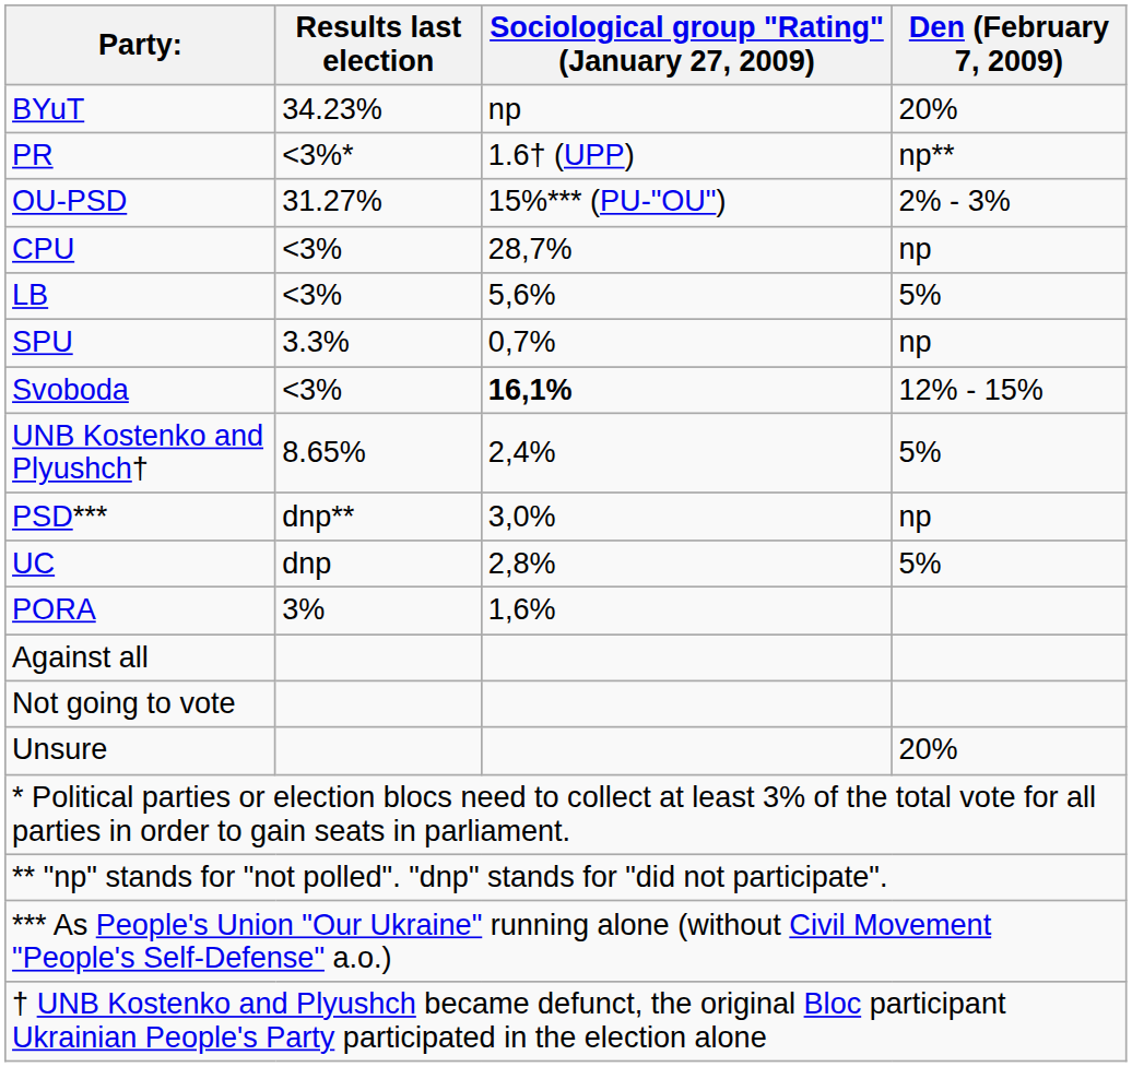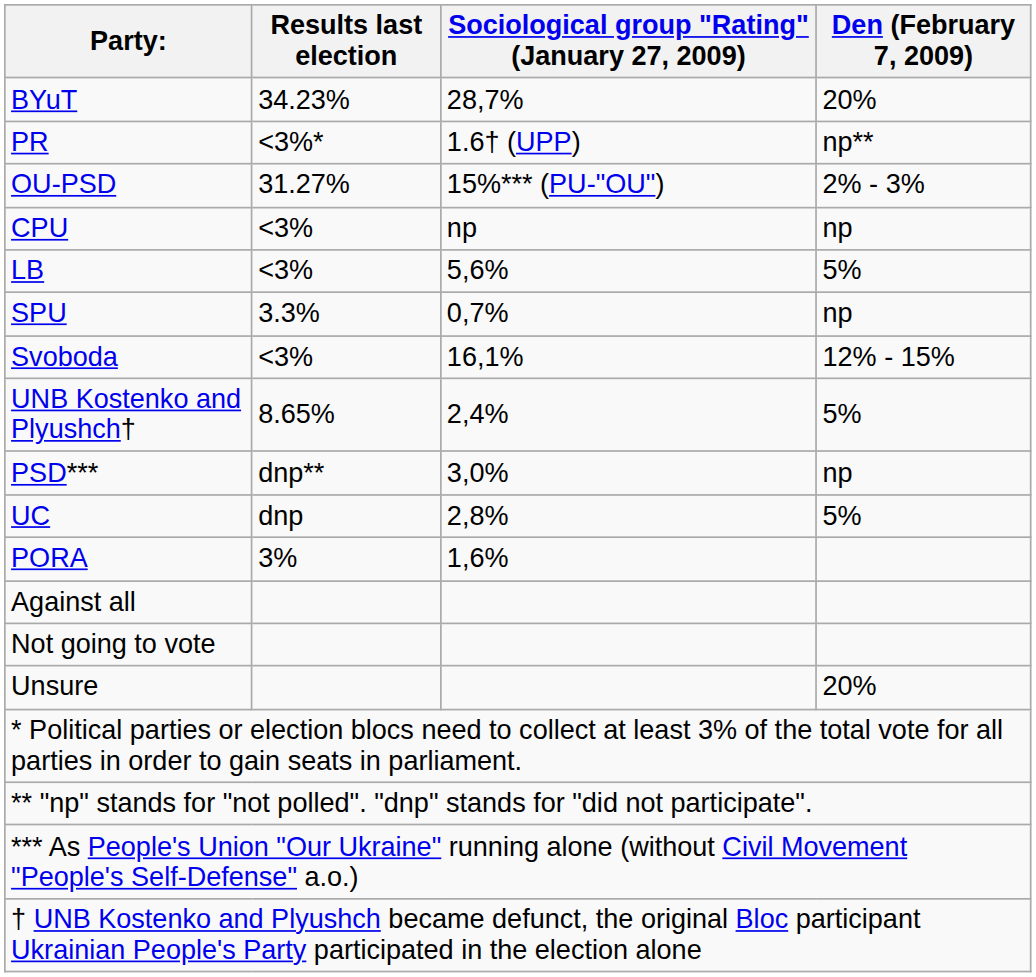BYuT | Sociological group "Rating" (January 27, 2009): np -> 28,7%
CPU | Sociological group "Rating" (January 27, 2009): 28,7% -> np
Svoboda | Sociological group "Rating" (January 27, 2009): bold -> normal
